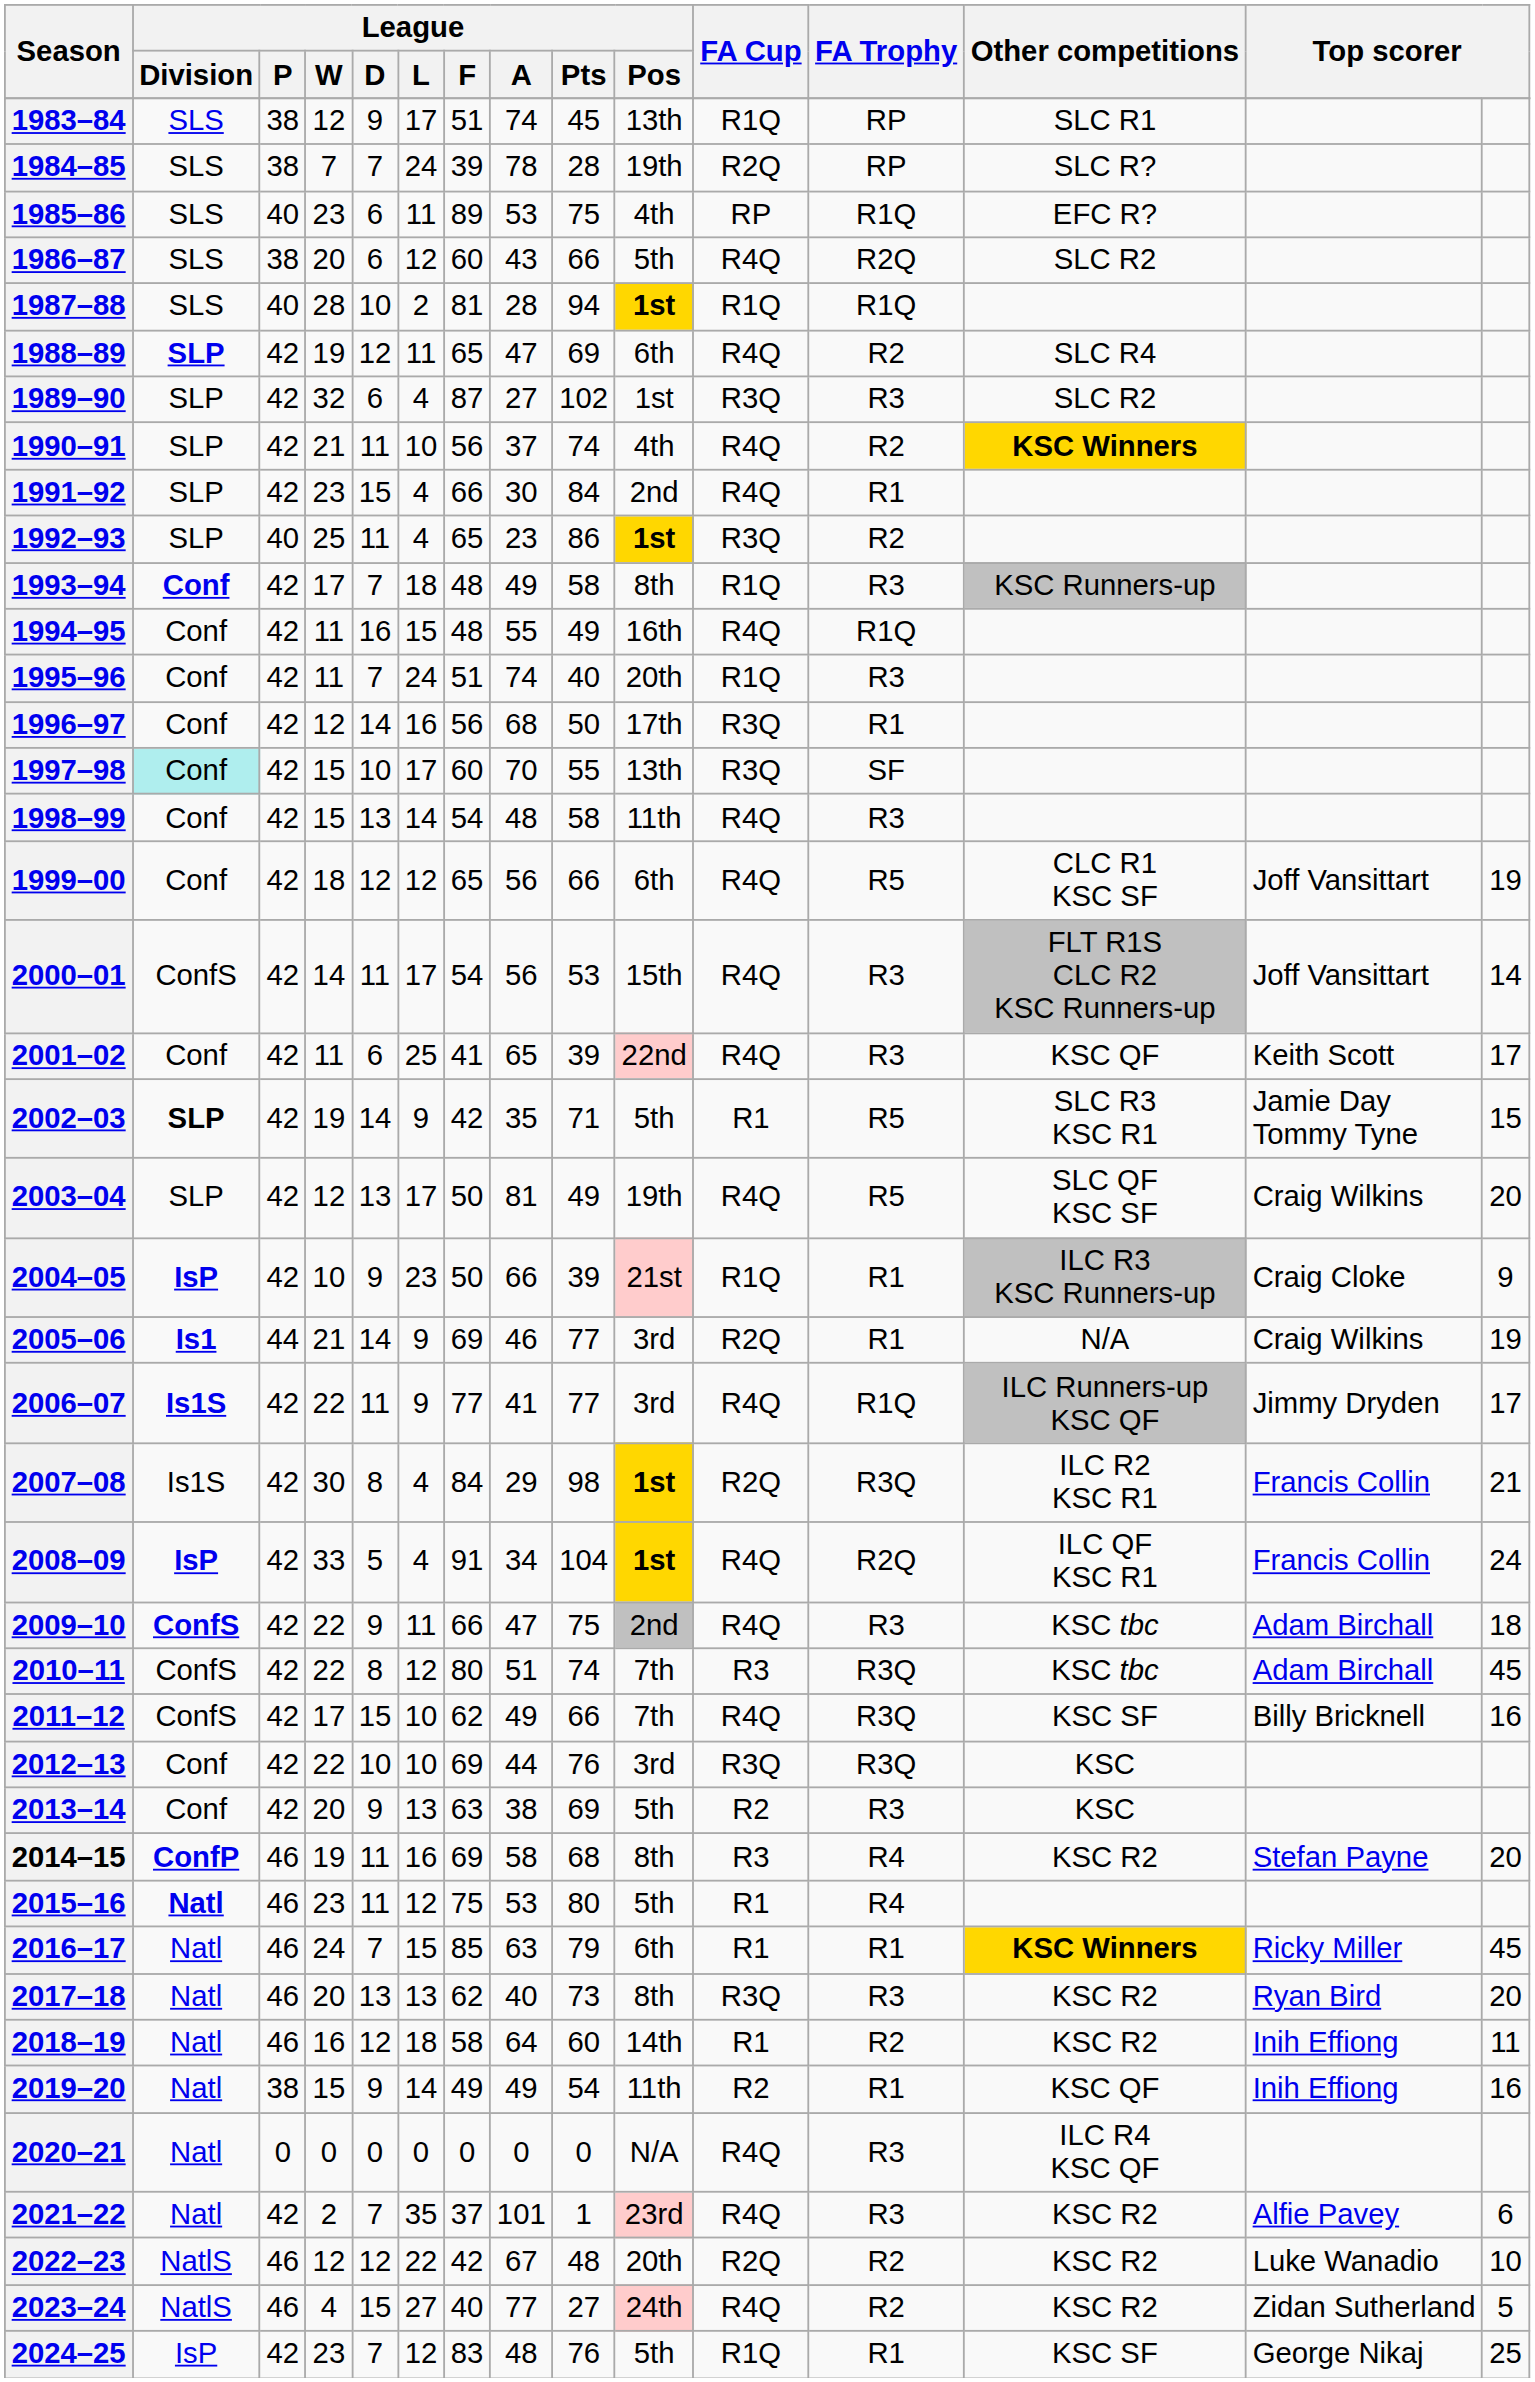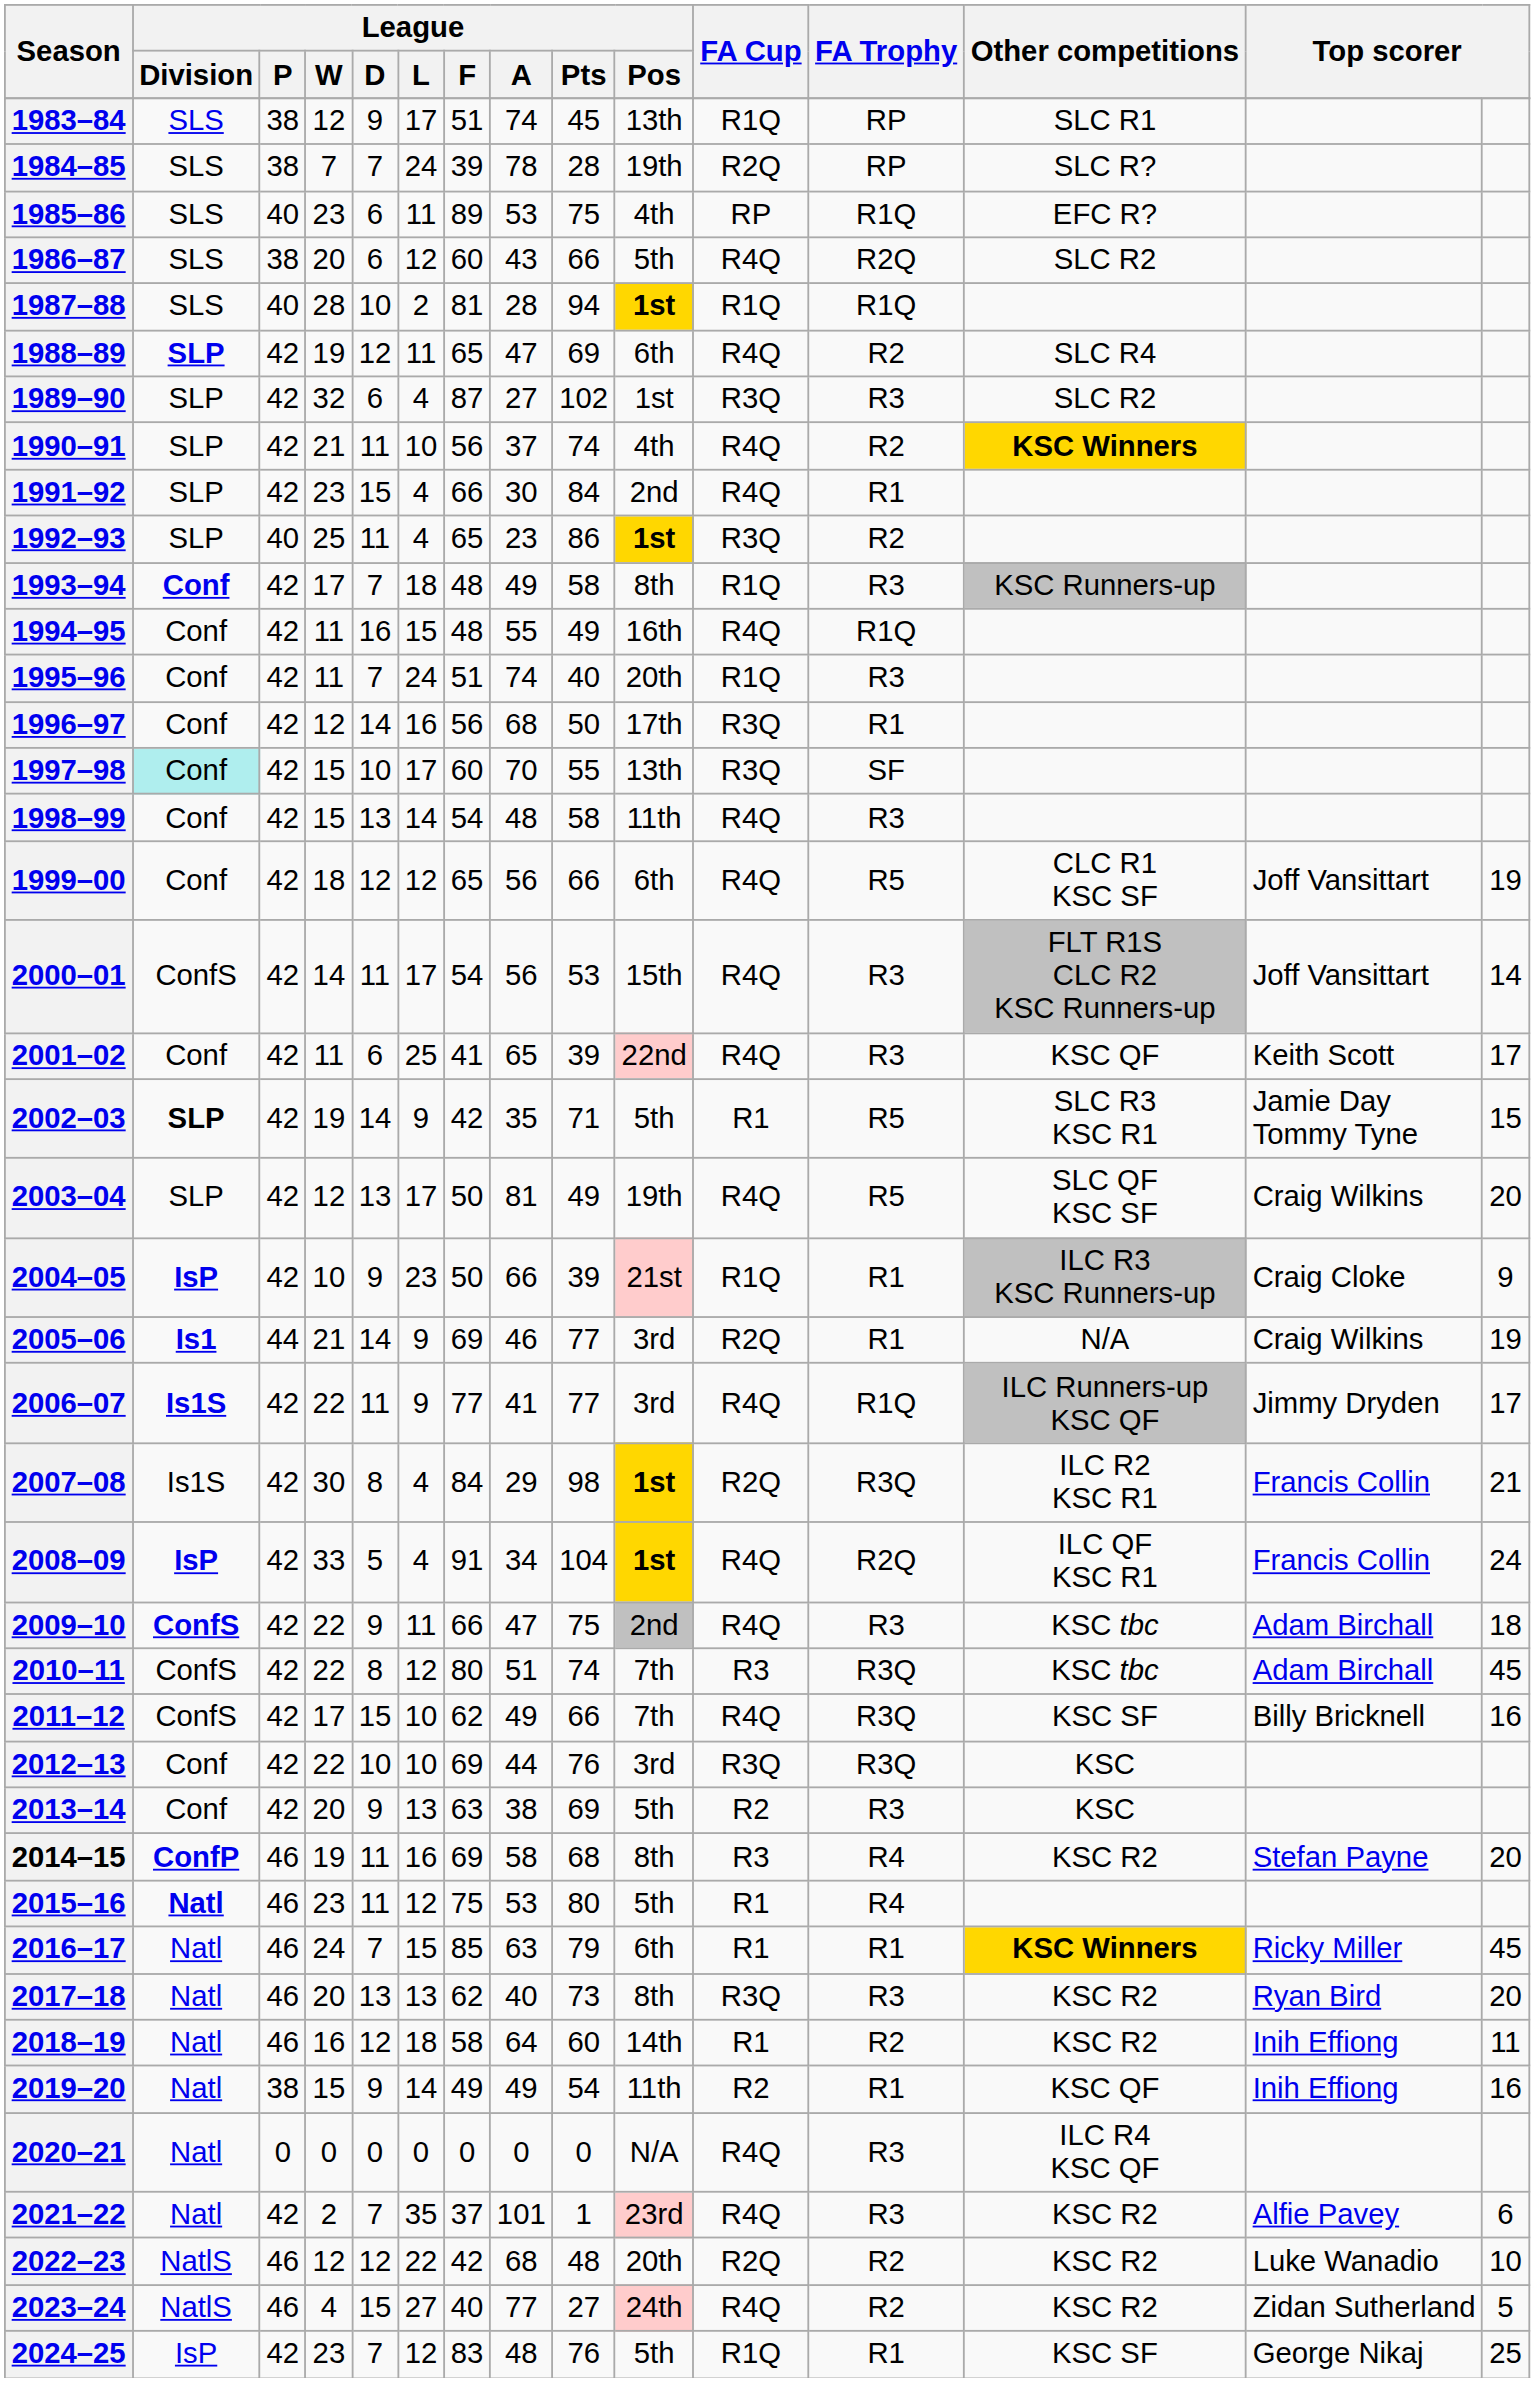2022–23 | League / A: 67 -> 68
